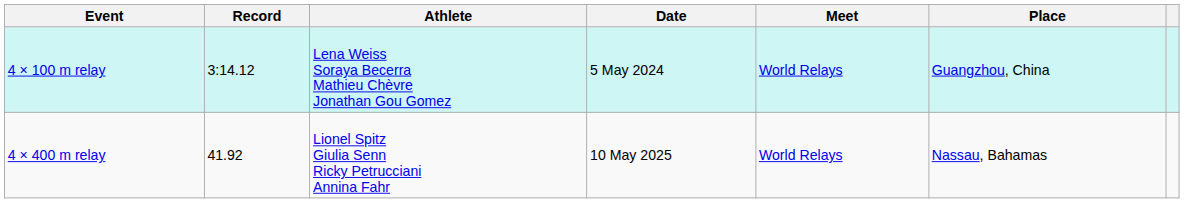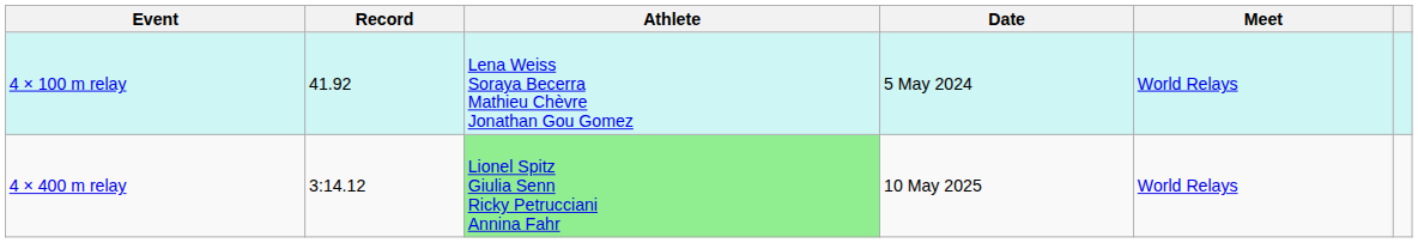- column: Place | Guangzhou, China | Nassau, Bahamas
4 × 100 m relay | Record: 3:14.12 -> 41.92
4 × 400 m relay | Record: 41.92 -> 3:14.12
4 × 400 m relay | Athlete: no background -> lightgreen background
